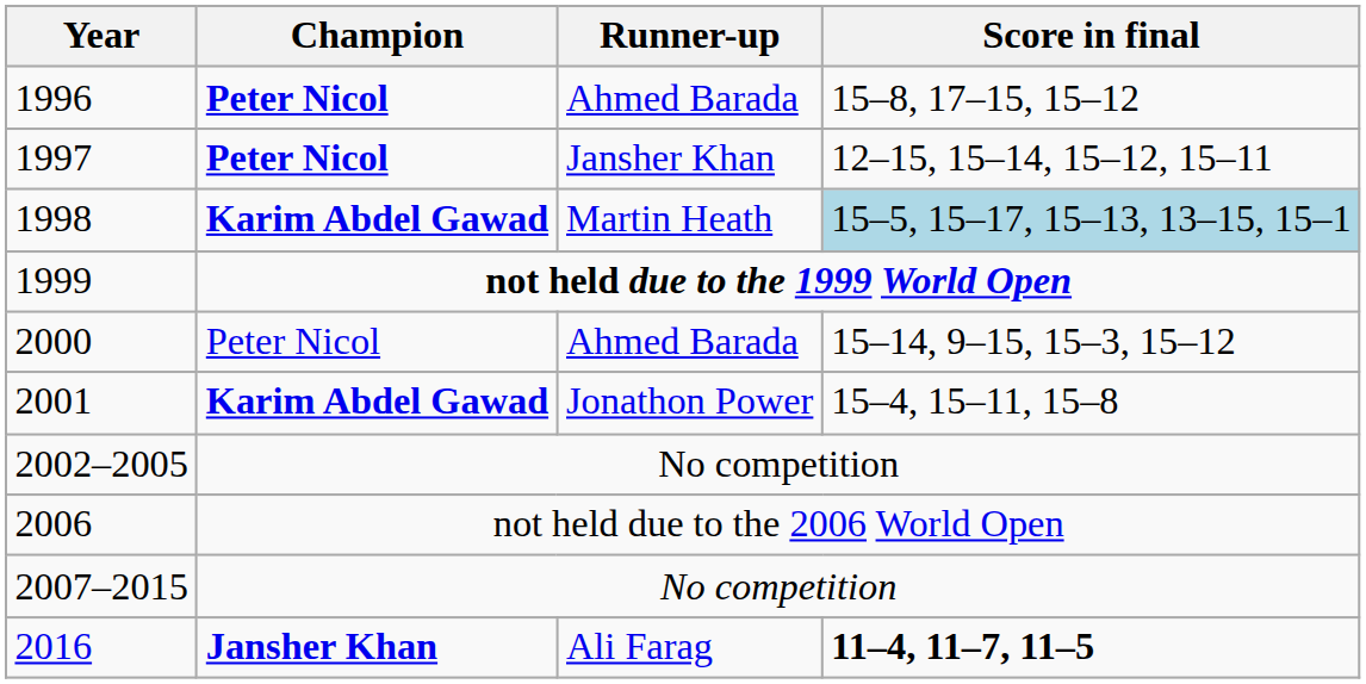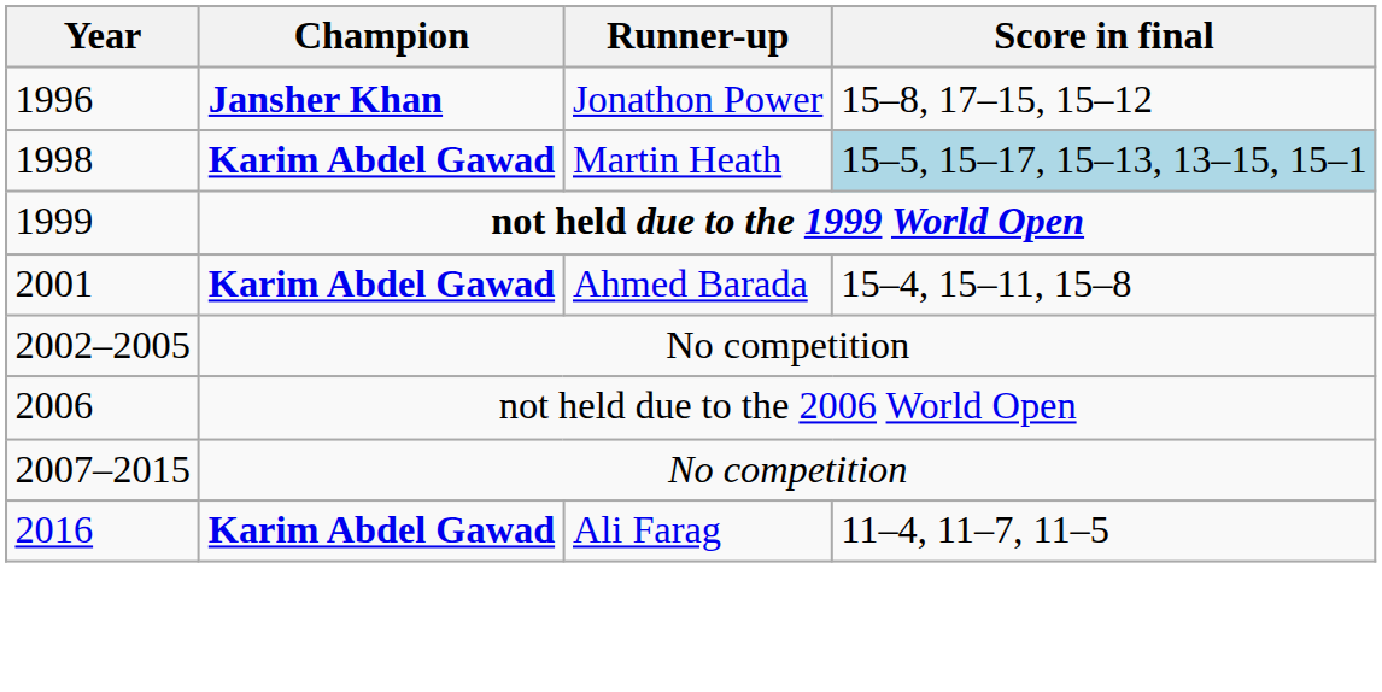1996 | Champion: Peter Nicol -> Jansher Khan
1996 | Runner-up: Ahmed Barada -> Jonathon Power
- row: 1997 | Peter Nicol | Jansher Khan | 12–15, 15–14, 15–12, 15–11
- row: 2000 | Peter Nicol | Ahmed Barada | 15–14, 9–15, 15–3, 15–12
2001 | Runner-up: Jonathon Power -> Ahmed Barada
2016 | Champion: Jansher Khan -> Karim Abdel Gawad
2016 | Score in final: bold -> normal
